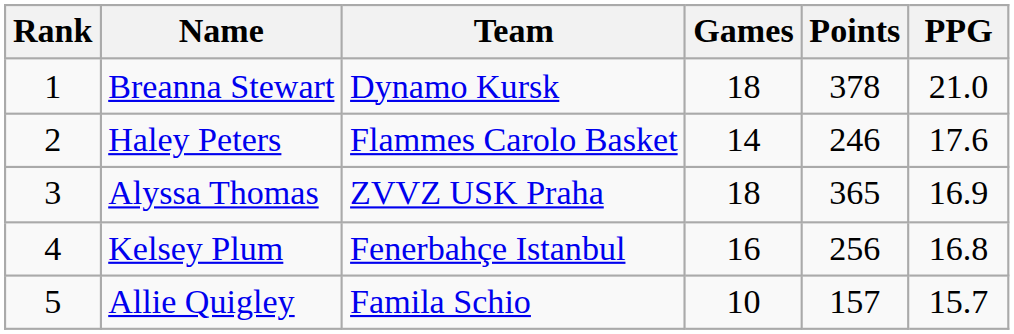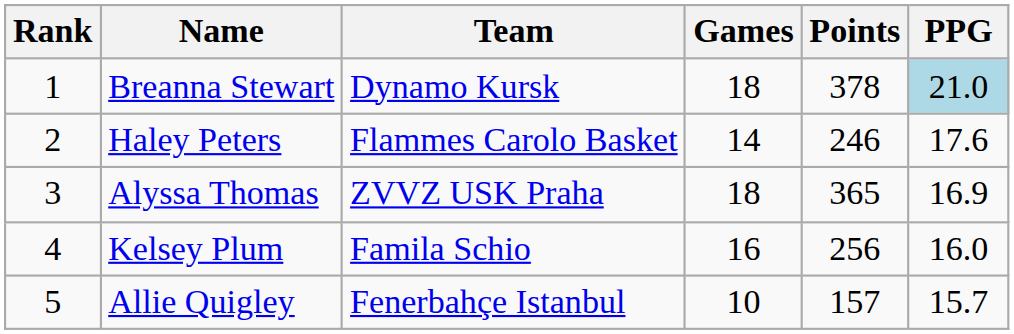Breanna Stewart | PPG: no background -> lightblue background
Kelsey Plum | Team: Fenerbahçe Istanbul -> Famila Schio
Kelsey Plum | PPG: 16.8 -> 16.0
Allie Quigley | Team: Famila Schio -> Fenerbahçe Istanbul
